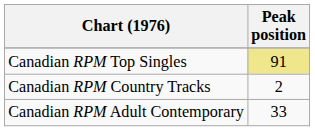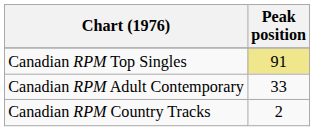rows swapped: Canadian RPM Country Tracks <-> Canadian RPM Adult Contemporary
